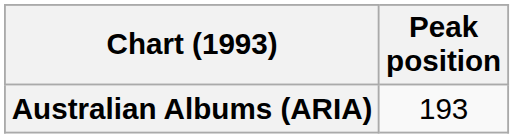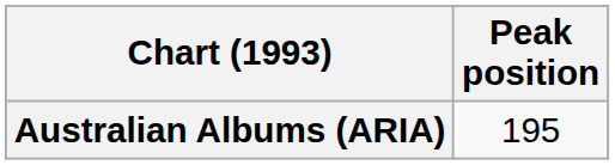Australian Albums (ARIA) | Peak position: 193 -> 195
